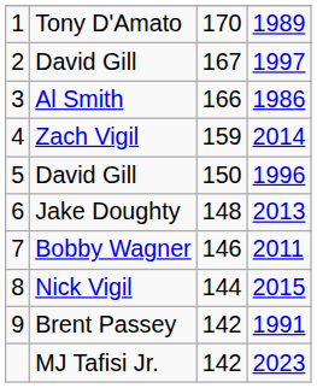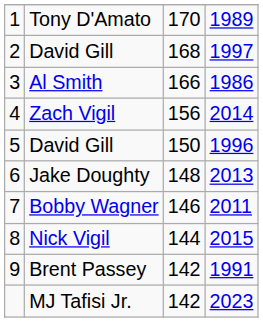2 / David Gill | column 3: 167 -> 168
Zach Vigil | column 3: 159 -> 156
